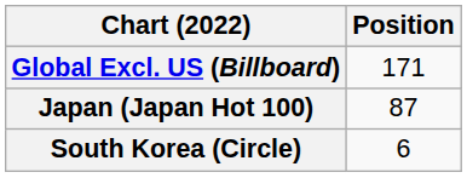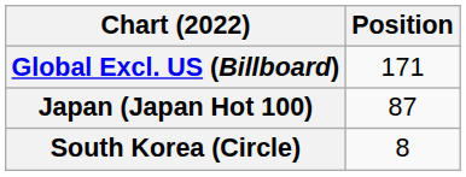South Korea (Circle) | Position: 6 -> 8
